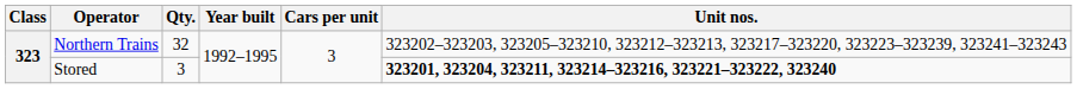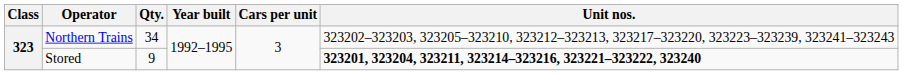Northern Trains | Qty.: 32 -> 34
Stored | Qty.: 3 -> 9
